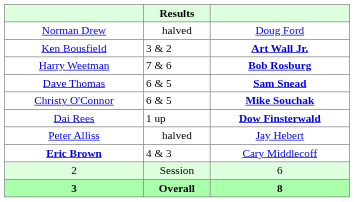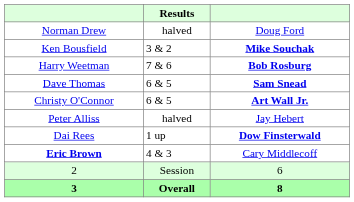Ken Bousfield | column 3: Art Wall Jr. -> Mike Souchak
Christy O'Connor | column 3: Mike Souchak -> Art Wall Jr.
rows swapped: Dai Rees <-> Peter Alliss
